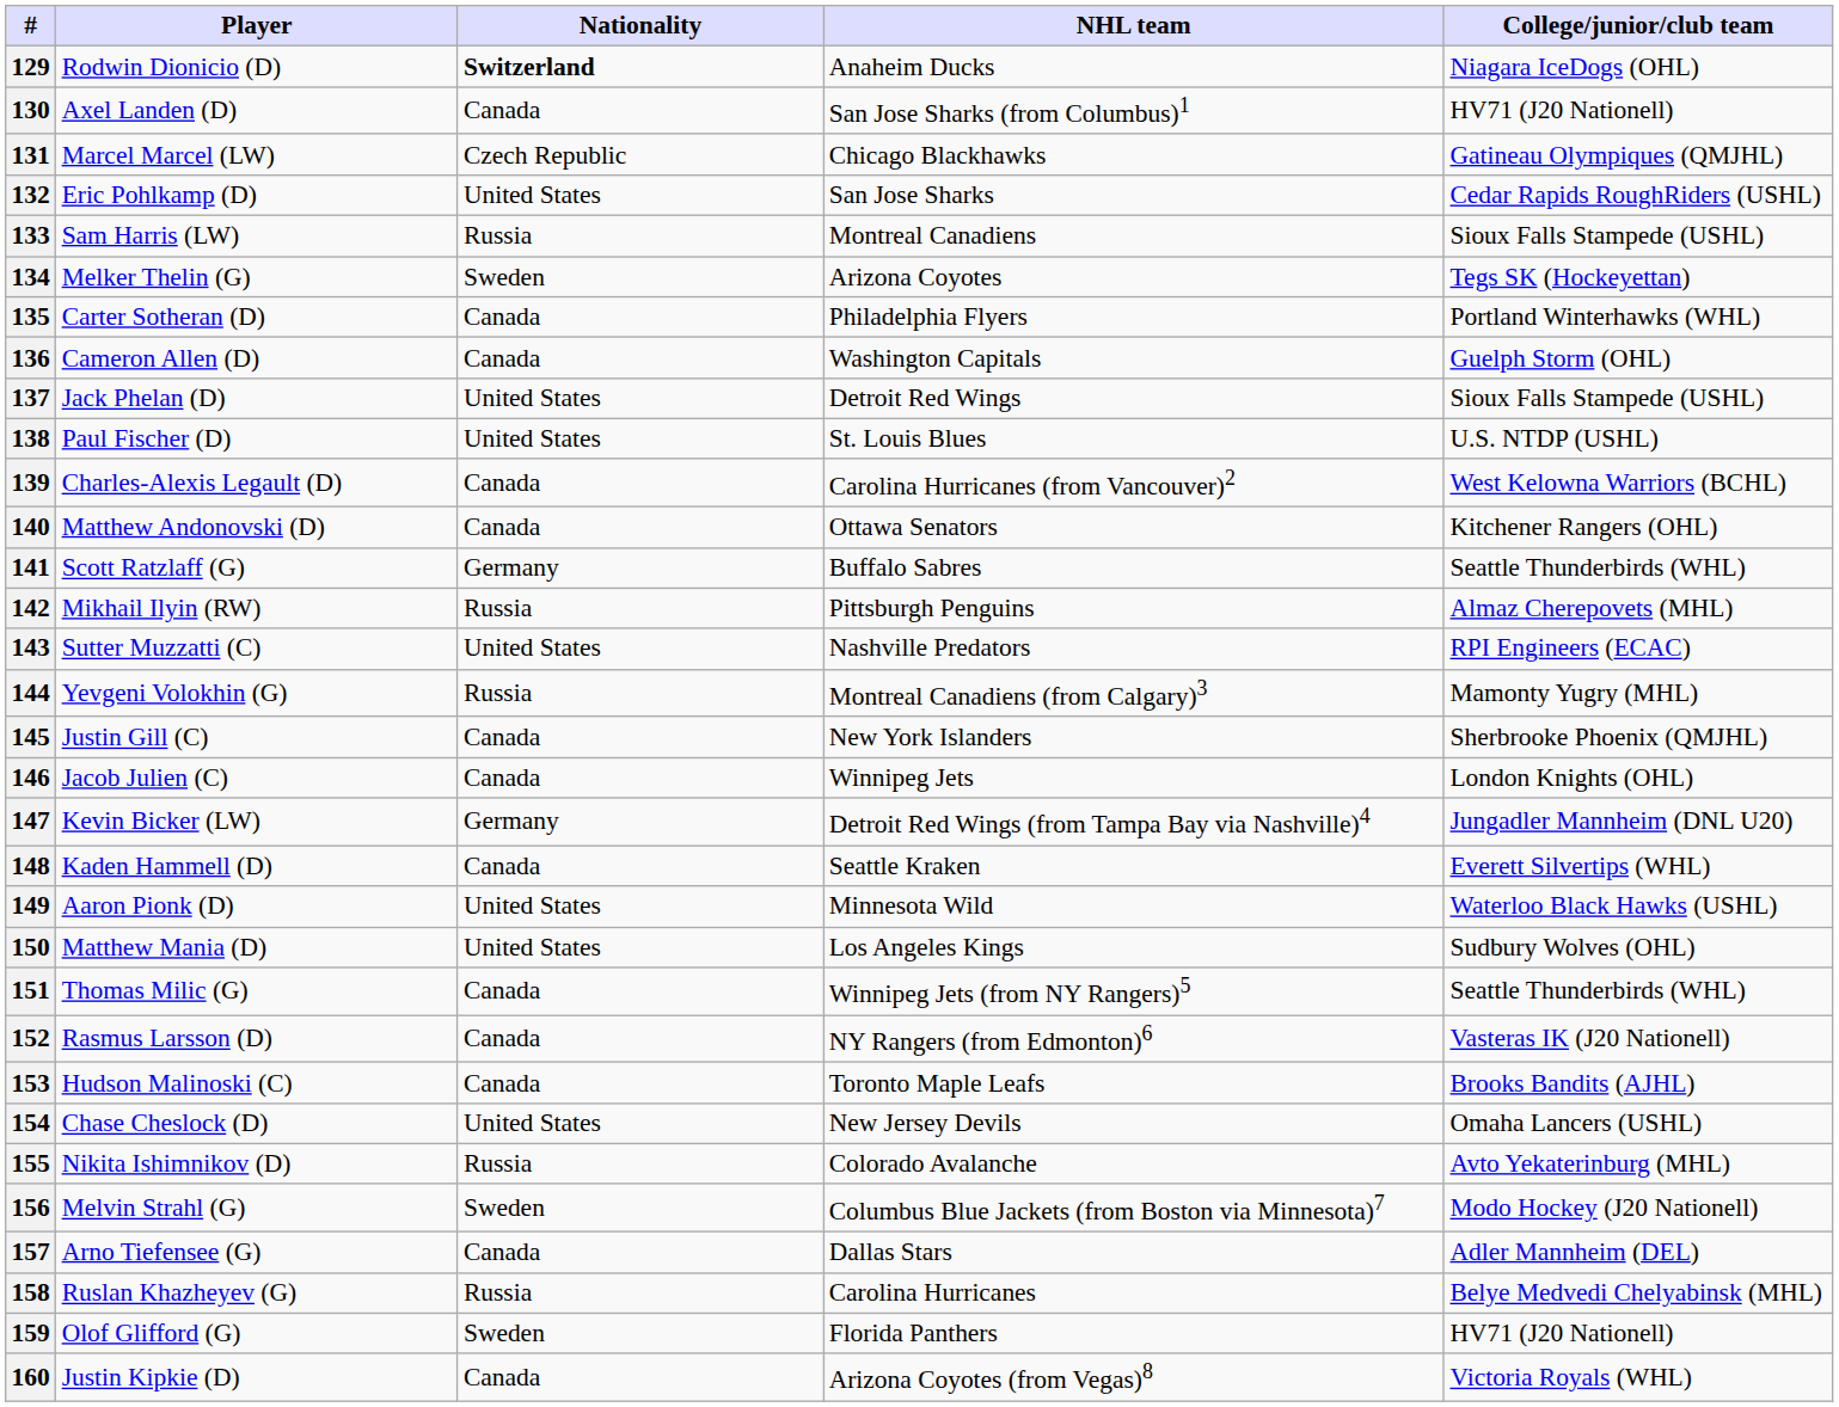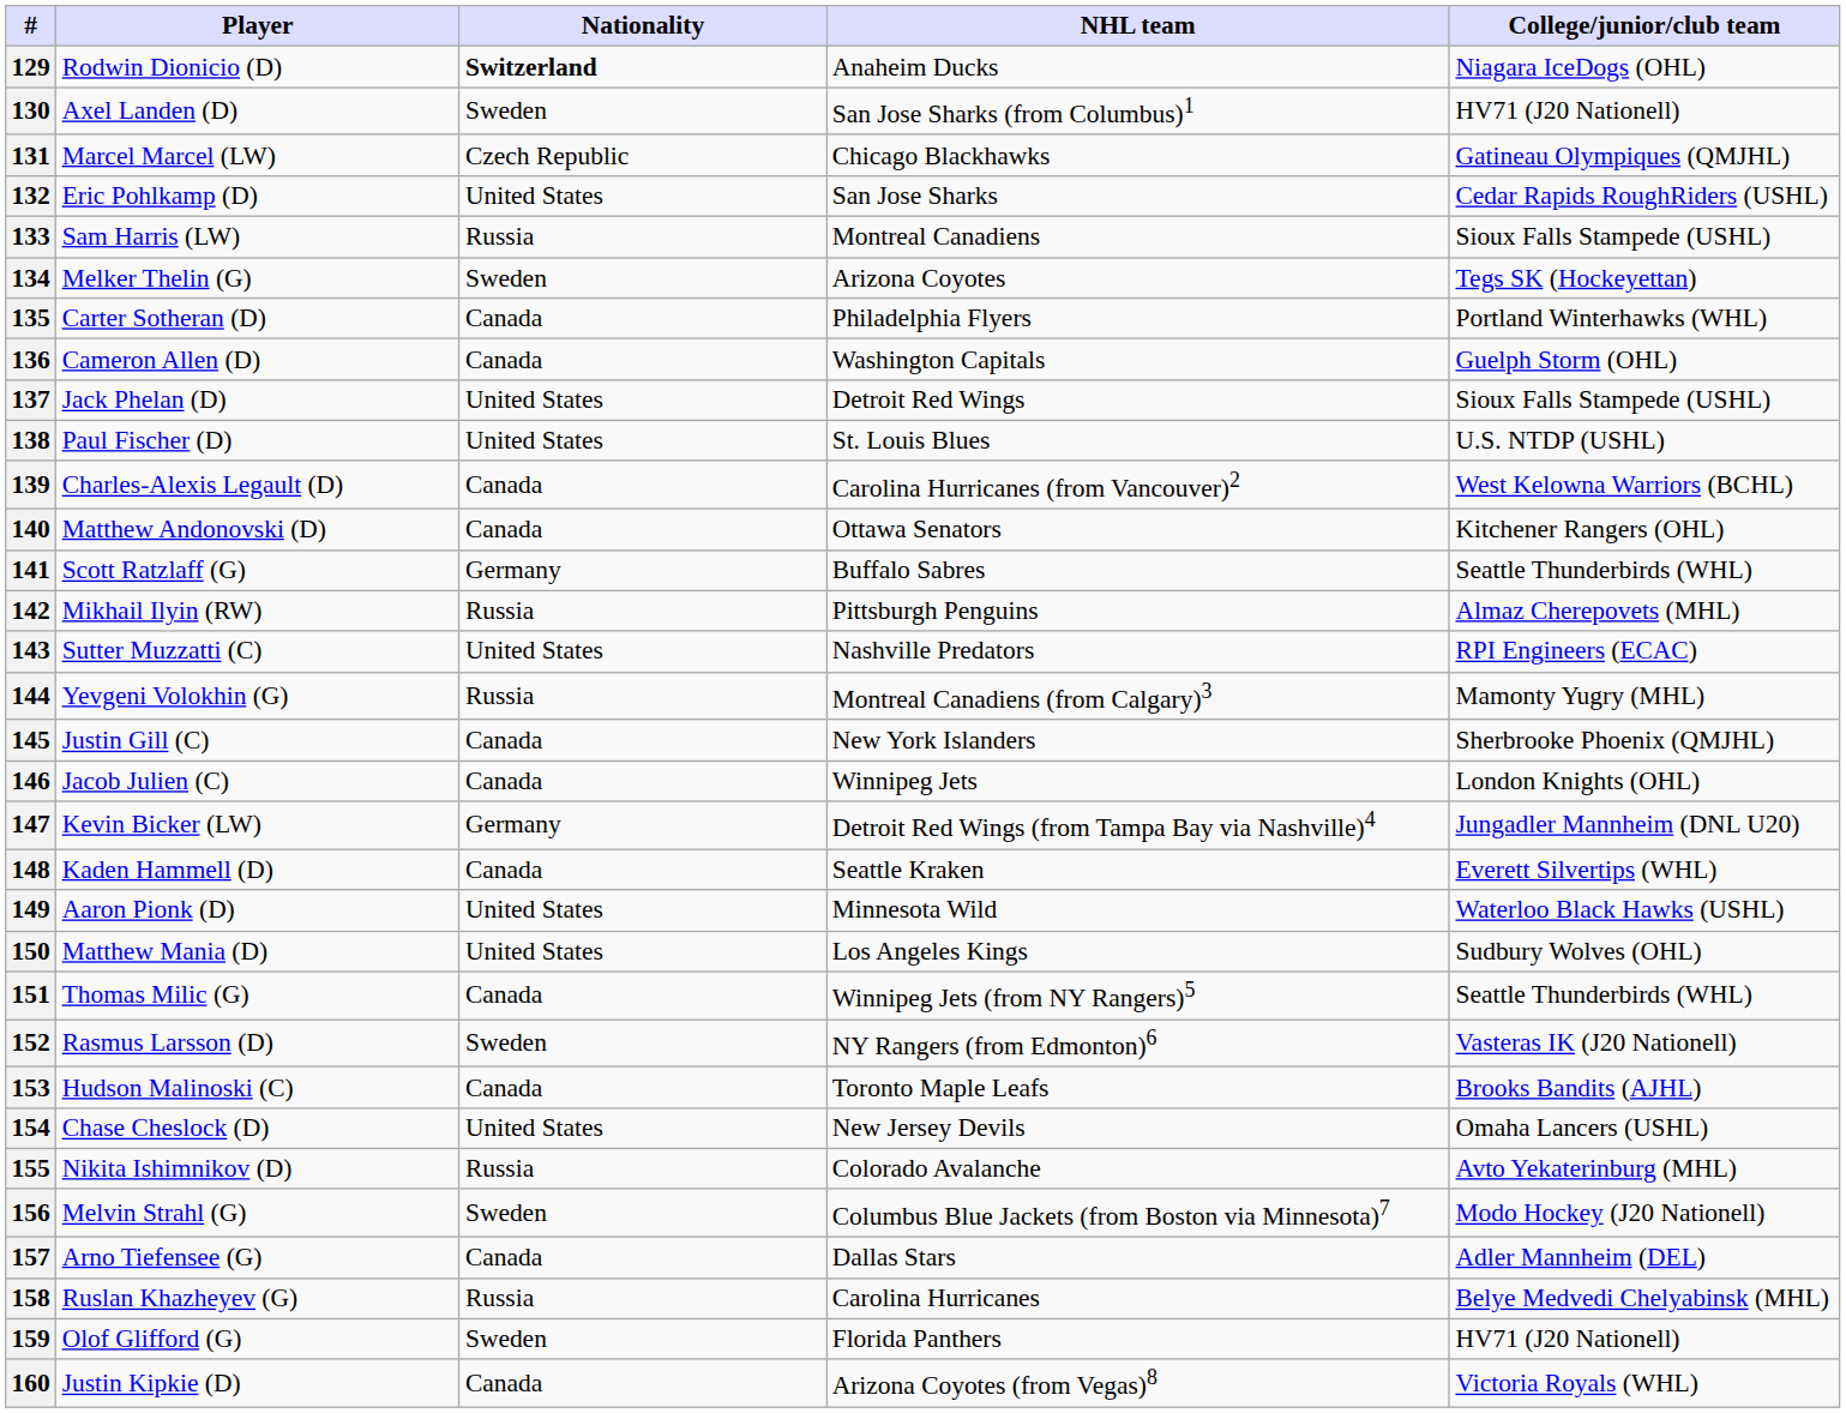130 | Nationality: Canada -> Sweden
152 | Nationality: Canada -> Sweden
